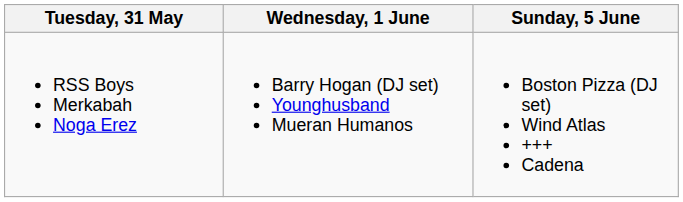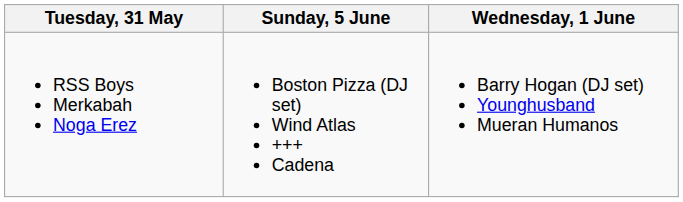columns swapped: Wednesday, 1 June <-> Sunday, 5 June
